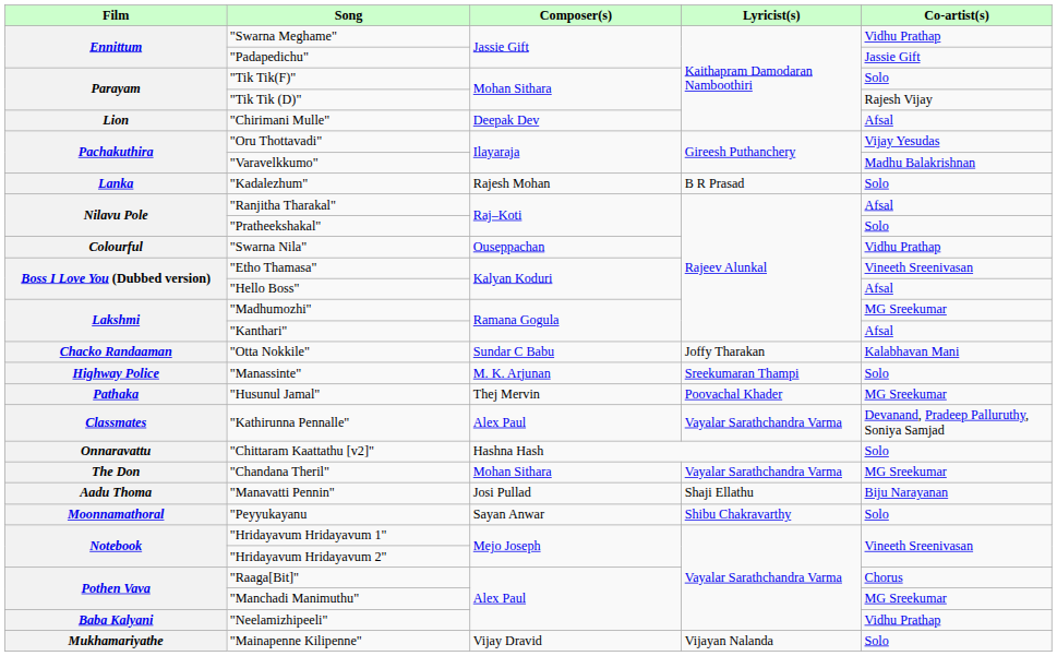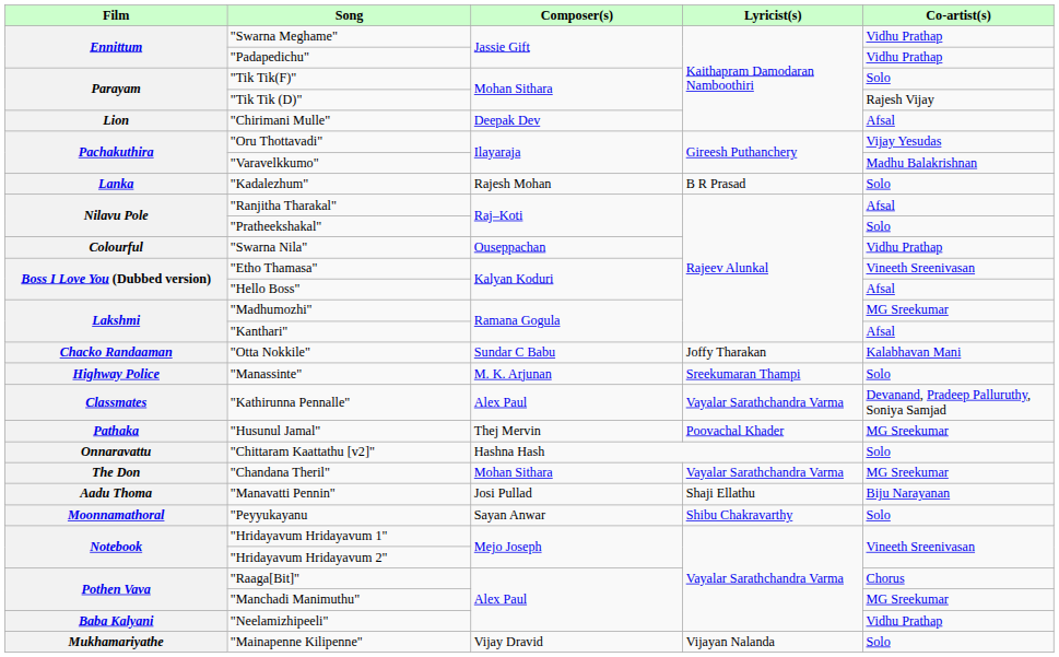"Padapedichu" | Co-artist(s): Jassie Gift -> Vidhu Prathap
rows swapped: "Kathirunna Pennalle" <-> "Husunul Jamal"
